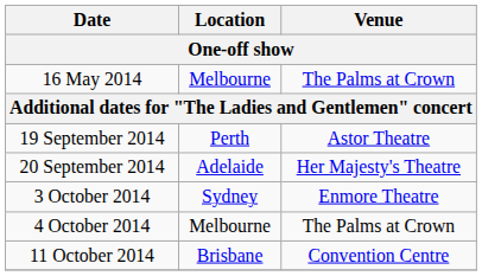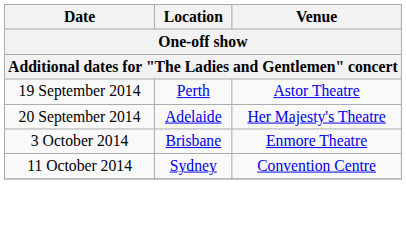- row: 16 May 2014 | Melbourne | The Palms at Crown
3 October 2014 | Location: Sydney -> Brisbane
- row: 4 October 2014 | Melbourne | The Palms at Crown
11 October 2014 | Location: Brisbane -> Sydney
